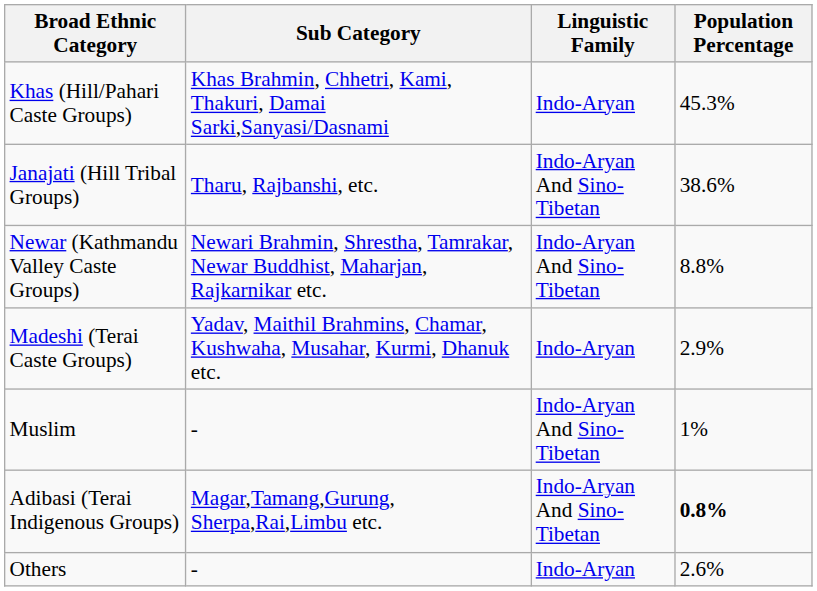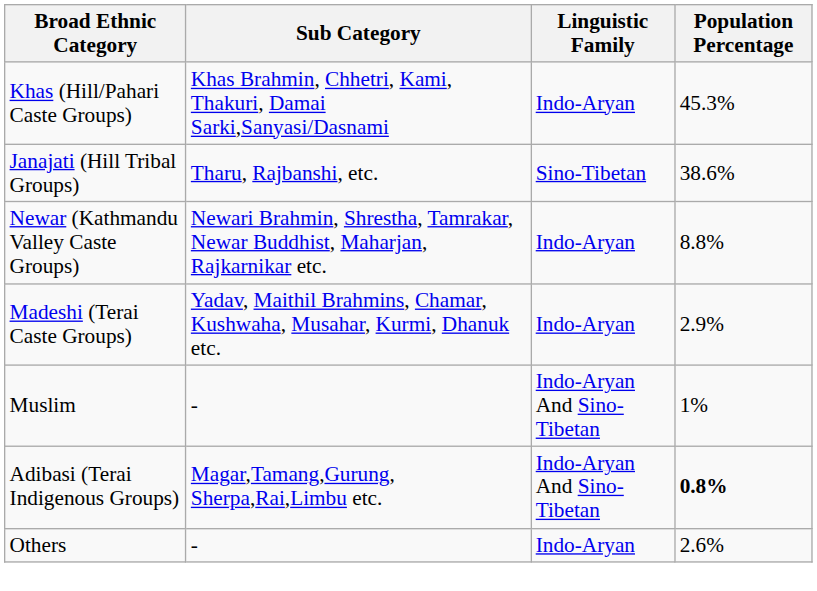Janajati (Hill Tribal Groups) | Linguistic Family: Indo-Aryan And Sino-Tibetan -> Sino-Tibetan
Newar (Kathmandu Valley Caste Groups) | Linguistic Family: Indo-Aryan And Sino-Tibetan -> Indo-Aryan
